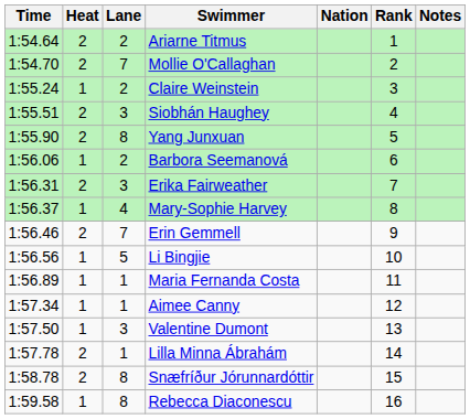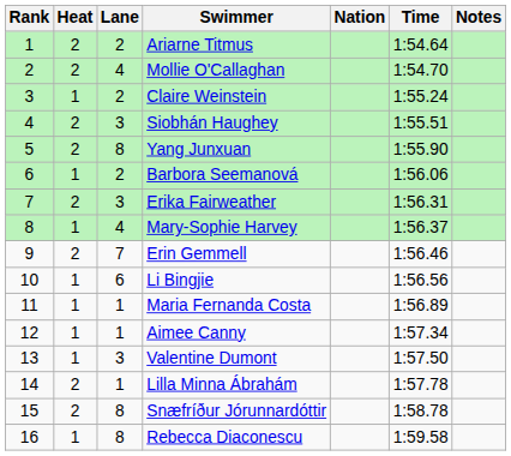columns swapped: Rank <-> Time
Mollie O'Callaghan | Lane: 7 -> 4
Li Bingjie | Lane: 5 -> 6
